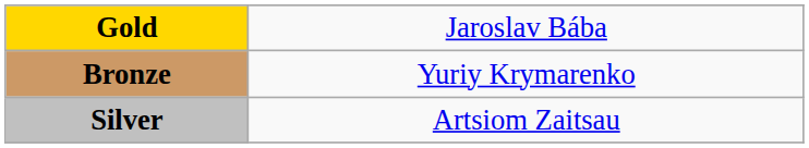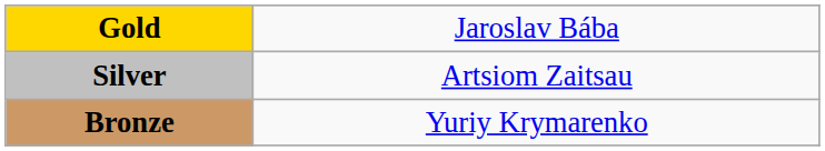rows swapped: Silver <-> Bronze
